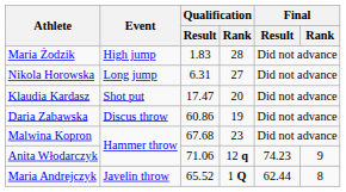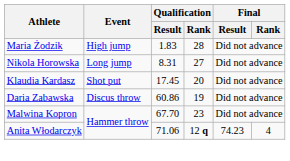Nikola Horowska | Qualification / Result: 6.31 -> 8.31
Klaudia Kardasz | Qualification / Result: 17.47 -> 17.45
Malwina Kopron | Qualification / Result: 67.68 -> 67.70
Anita Włodarczyk | Final / Rank: 9 -> 4
- row: Maria Andrejczyk | Javelin throw | 65.52 | 1 Q | 62.44 | 8
